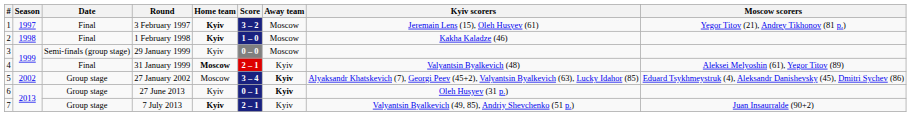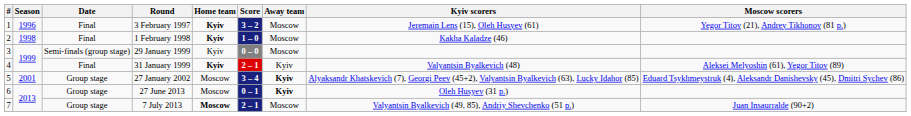3 February 1997 | Season: 1997 -> 1996
31 January 1999 | Home team: Moscow -> Kyiv
27 January 2002 | Season: 2002 -> 2001
27 June 2013 | Home team: Kyiv -> Moscow
7 July 2013 | Home team: Kyiv -> Moscow
7 July 2013 | Away team: Kyiv -> Moscow
